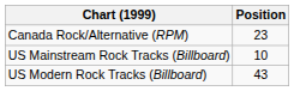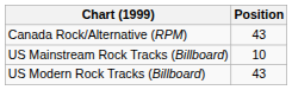Canada Rock/Alternative (RPM) | Position: 23 -> 43
